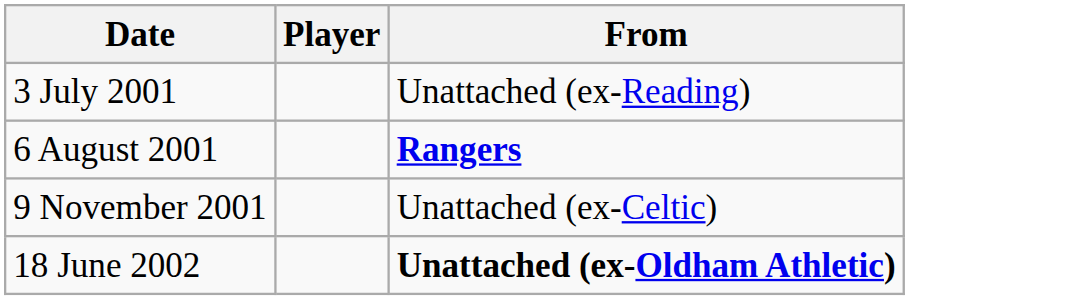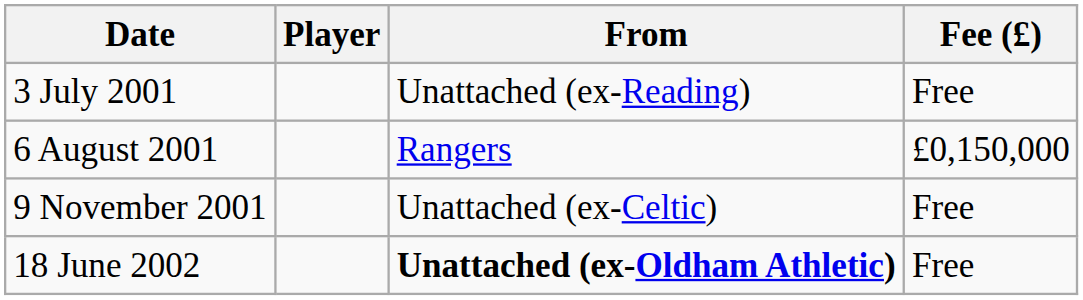+ column: Fee (£) | Free | £0,150,000 | Free | Free
6 August 2001 | From: bold -> normal
